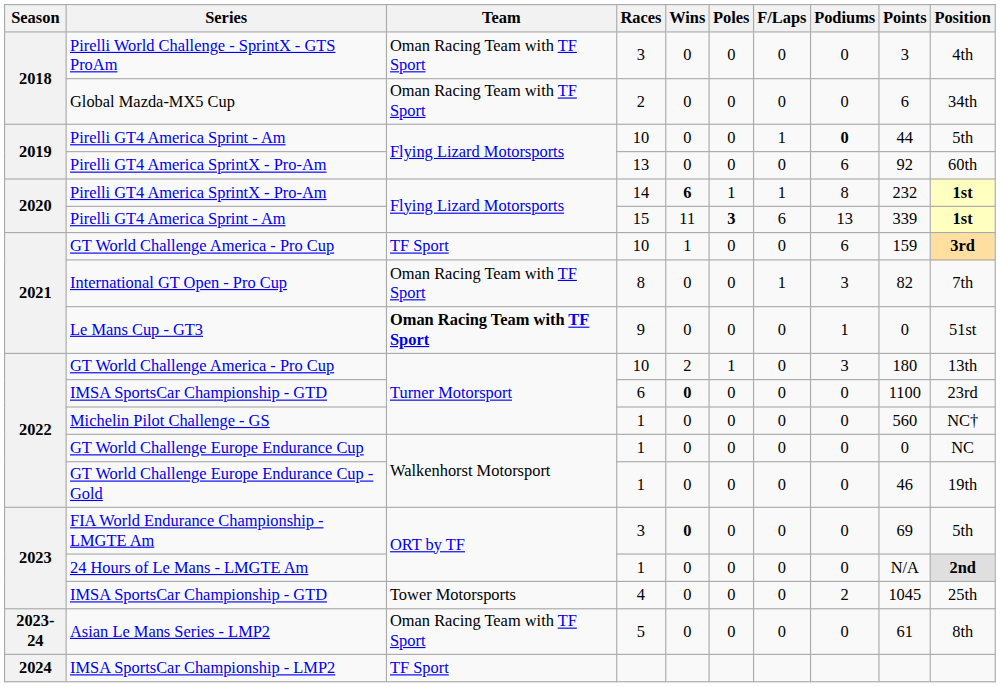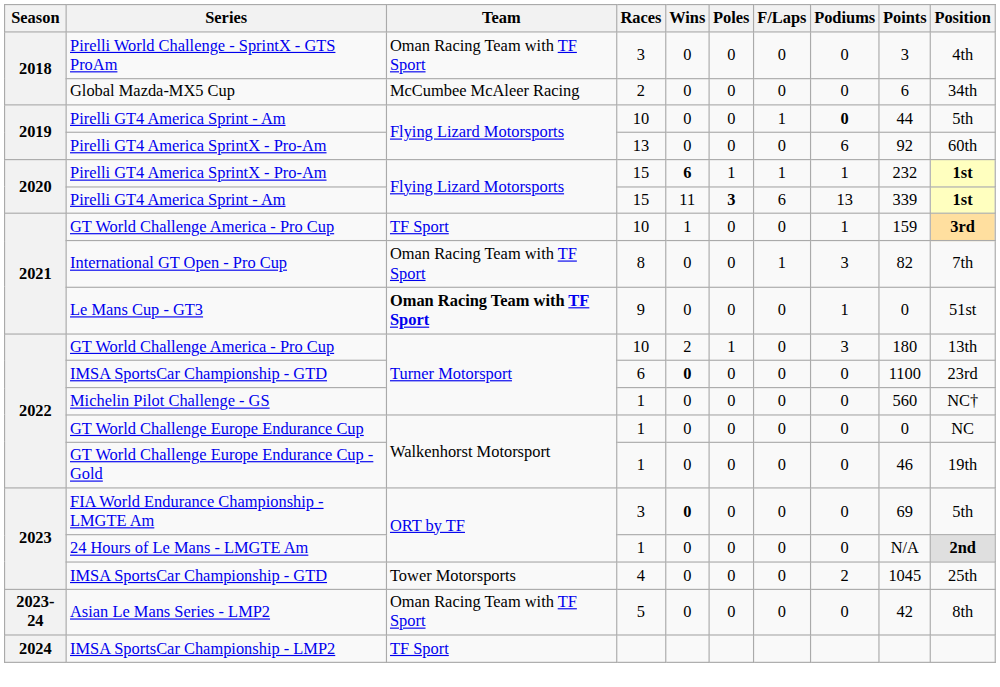Global Mazda-MX5 Cup | Team: Oman Racing Team with TF Sport -> McCumbee McAleer Racing
2020 / Pirelli GT4 America SprintX - Pro-Am | Races: 14 -> 15
2020 / Pirelli GT4 America SprintX - Pro-Am | Podiums: 8 -> 1
2021 / GT World Challenge America - Pro Cup | Podiums: 6 -> 1
Asian Le Mans Series - LMP2 | Points: 61 -> 42
